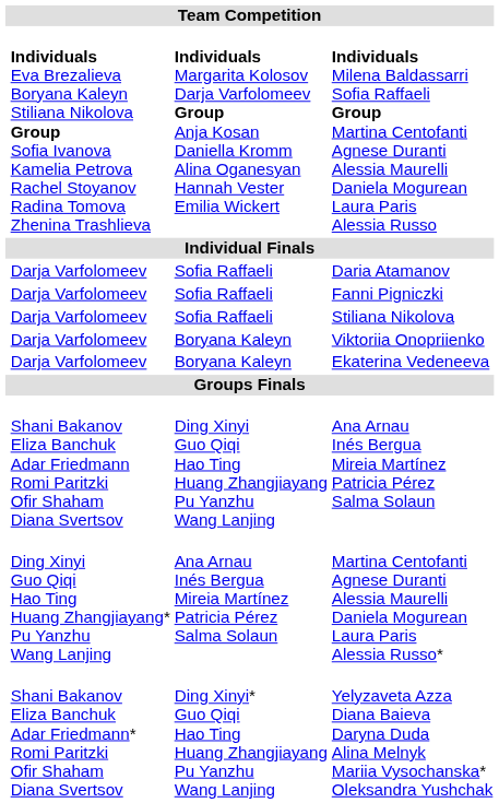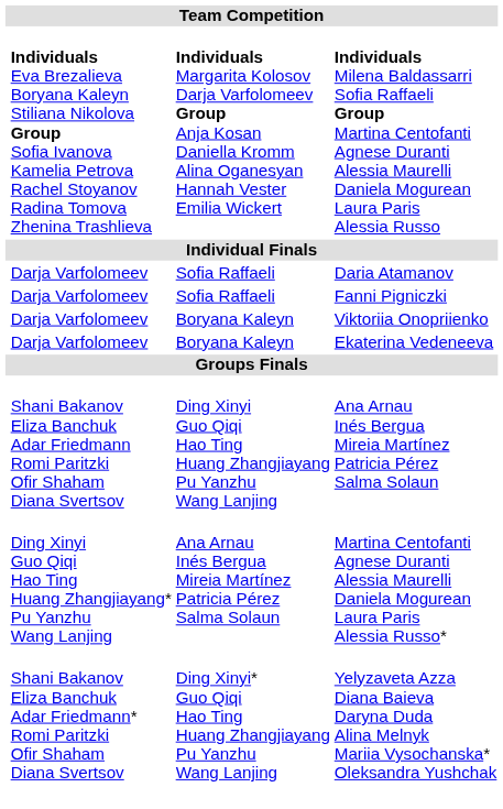- row: Darja Varfolomeev | Sofia Raffaeli | Stiliana Nikolova
